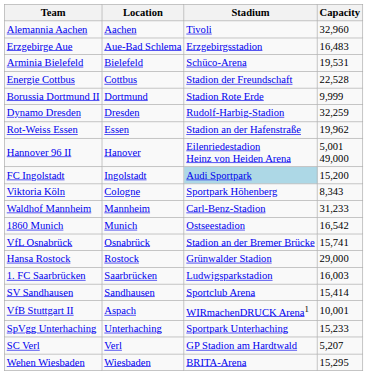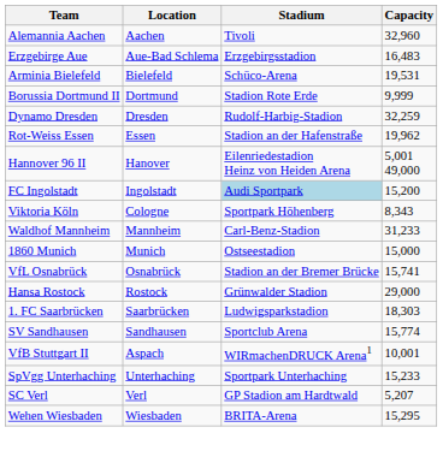- row: Energie Cottbus | Cottbus | Stadion der Freundschaft | 22,528
1860 Munich | Capacity: 16,542 -> 15,000
1. FC Saarbrücken | Capacity: 16,003 -> 18,303
SV Sandhausen | Capacity: 15,414 -> 15,774
